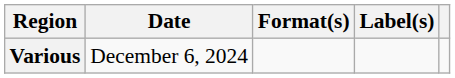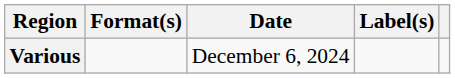columns swapped: Date <-> Format(s)
